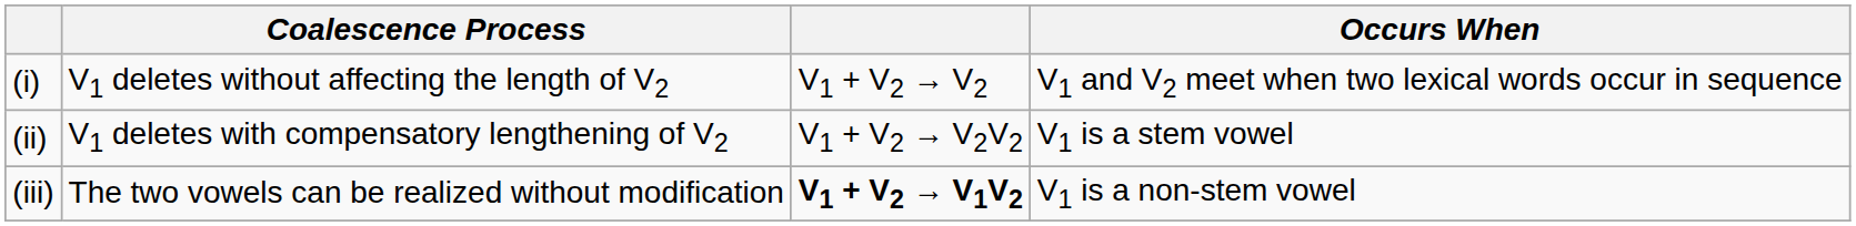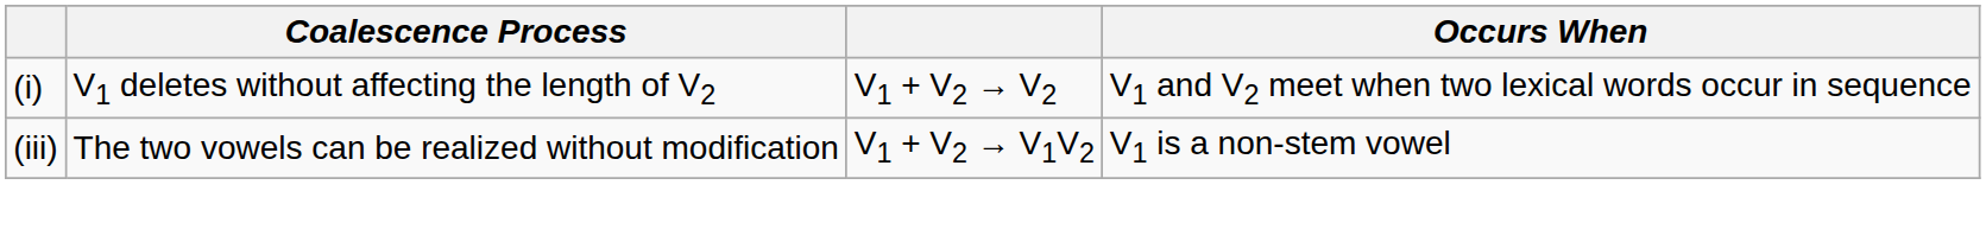- row: (ii) | V1 deletes with compensatory lengthening of V2 | V1 + V2 → V2V2 | V1 is a stem vowel
(iii) | column 3: bold -> normal
